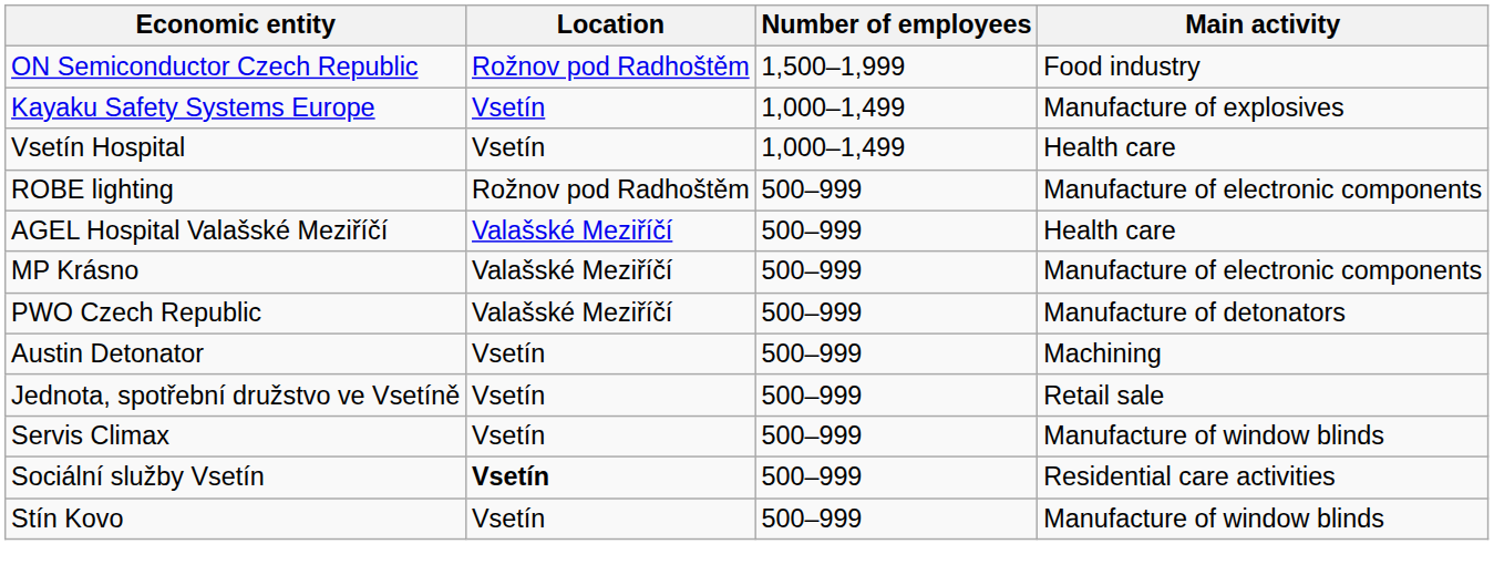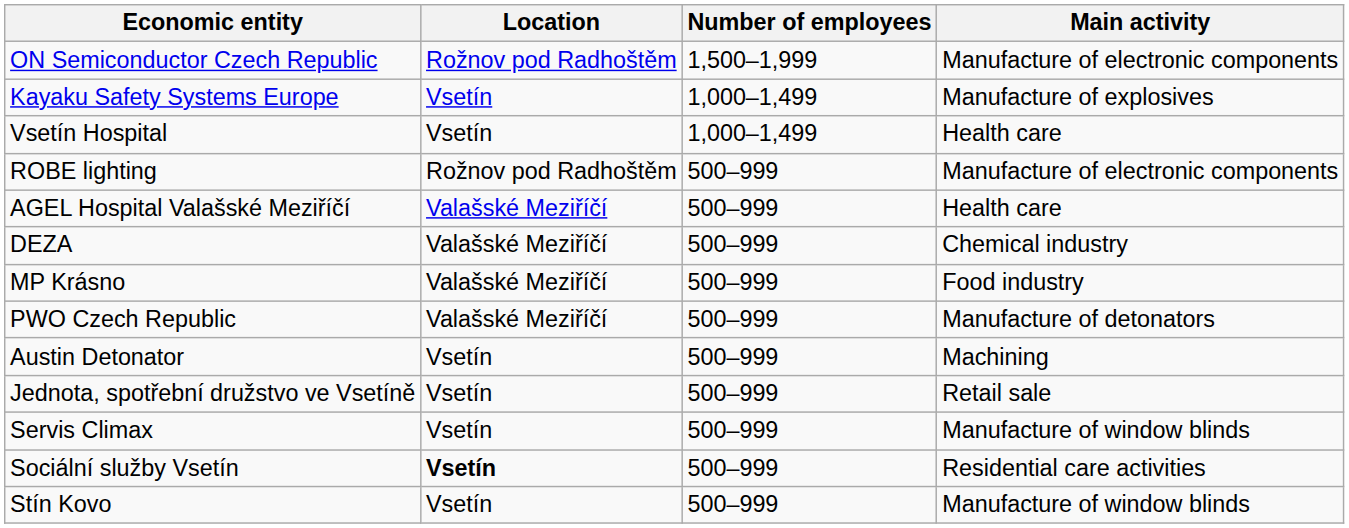ON Semiconductor Czech Republic | Main activity: Food industry -> Manufacture of electronic components
+ row: DEZA | Valašské Meziříčí | 500–999 | Chemical industry
MP Krásno | Main activity: Manufacture of electronic components -> Food industry
